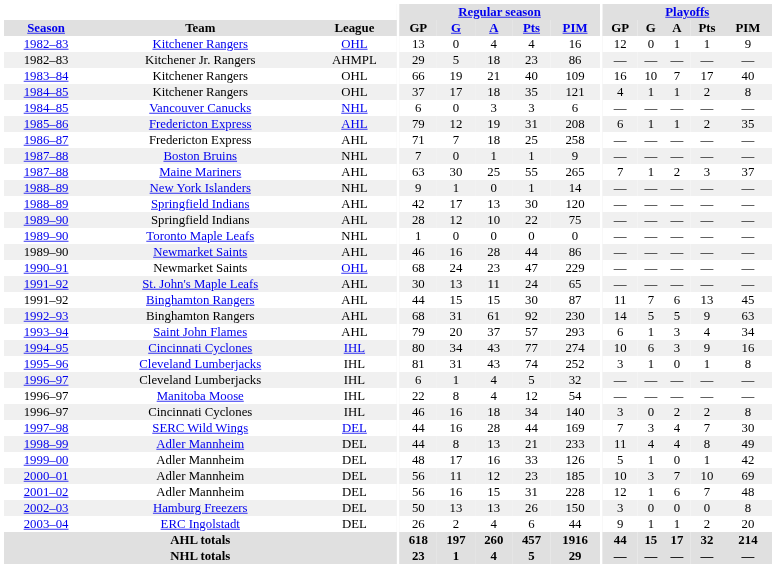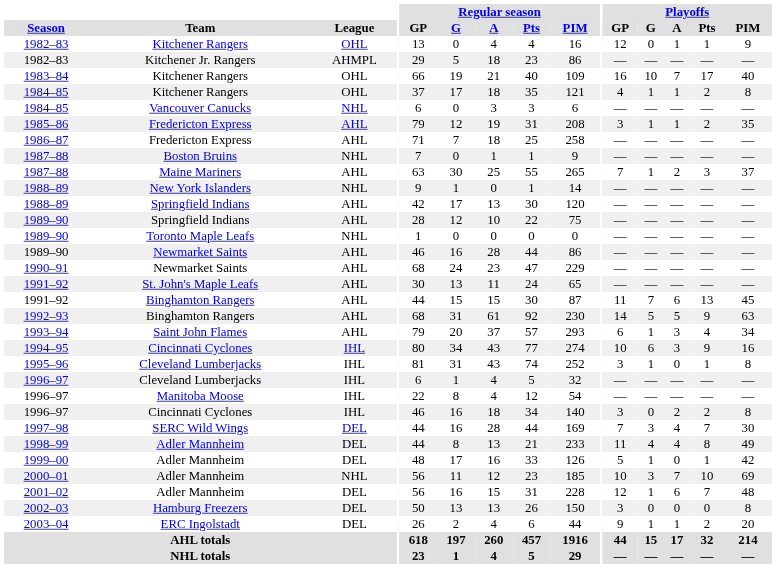1985–86 | Playoffs / GP: 6 -> 3
1990–91 | League: OHL -> AHL
2000–01 | League: DEL -> NHL
